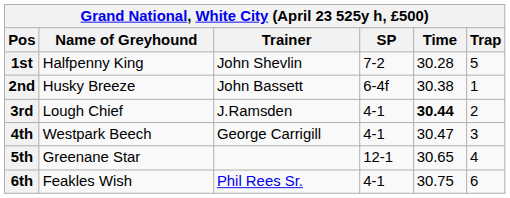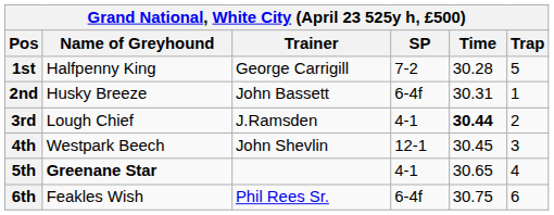1st | Trainer: John Shevlin -> George Carrigill
2nd | Time: 30.38 -> 30.31
4th | Trainer: George Carrigill -> John Shevlin
4th | SP: 4-1 -> 12-1
4th | Time: 30.47 -> 30.45
5th | Name of Greyhound: normal -> bold
5th | SP: 12-1 -> 4-1
6th | SP: 4-1 -> 6-4f
